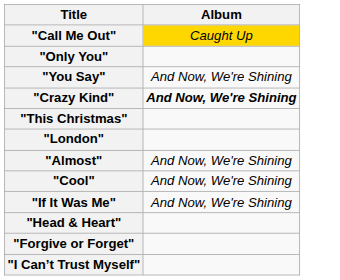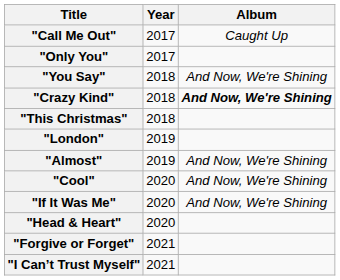+ column: Year | 2017 | 2017 | 2018 | 2018 | 2018 | 2019 | 2019 | 2020 | 2020 | 2020 | 2021 | 2021
"Call Me Out" | Album: gold background -> no background
